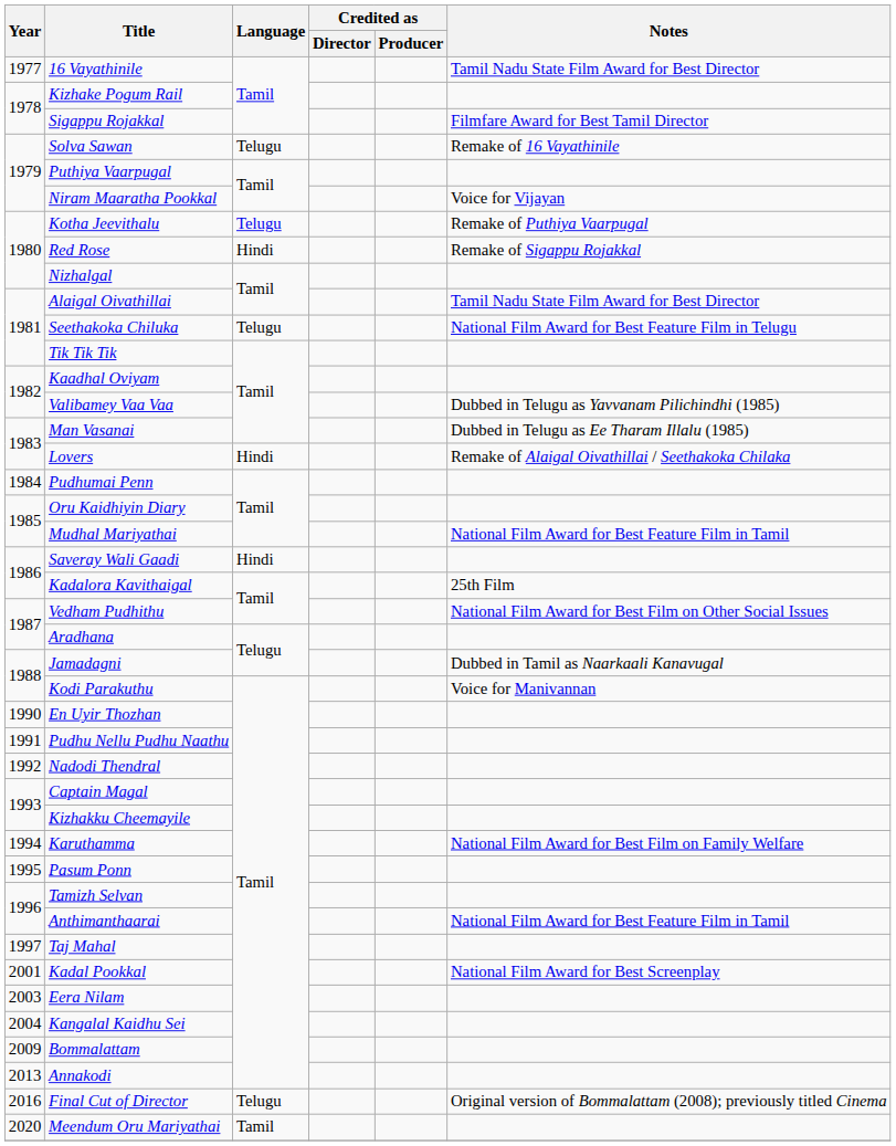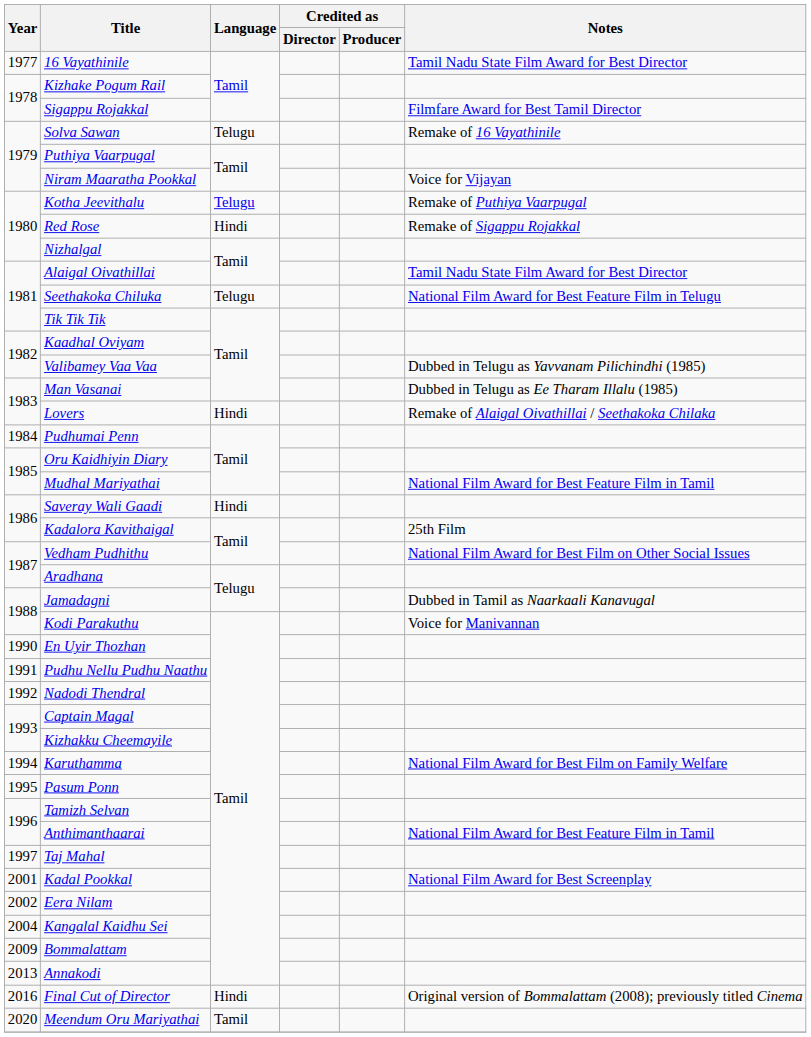Eera Nilam | Year: 2003 -> 2002
Final Cut of Director | Language: Telugu -> Hindi
